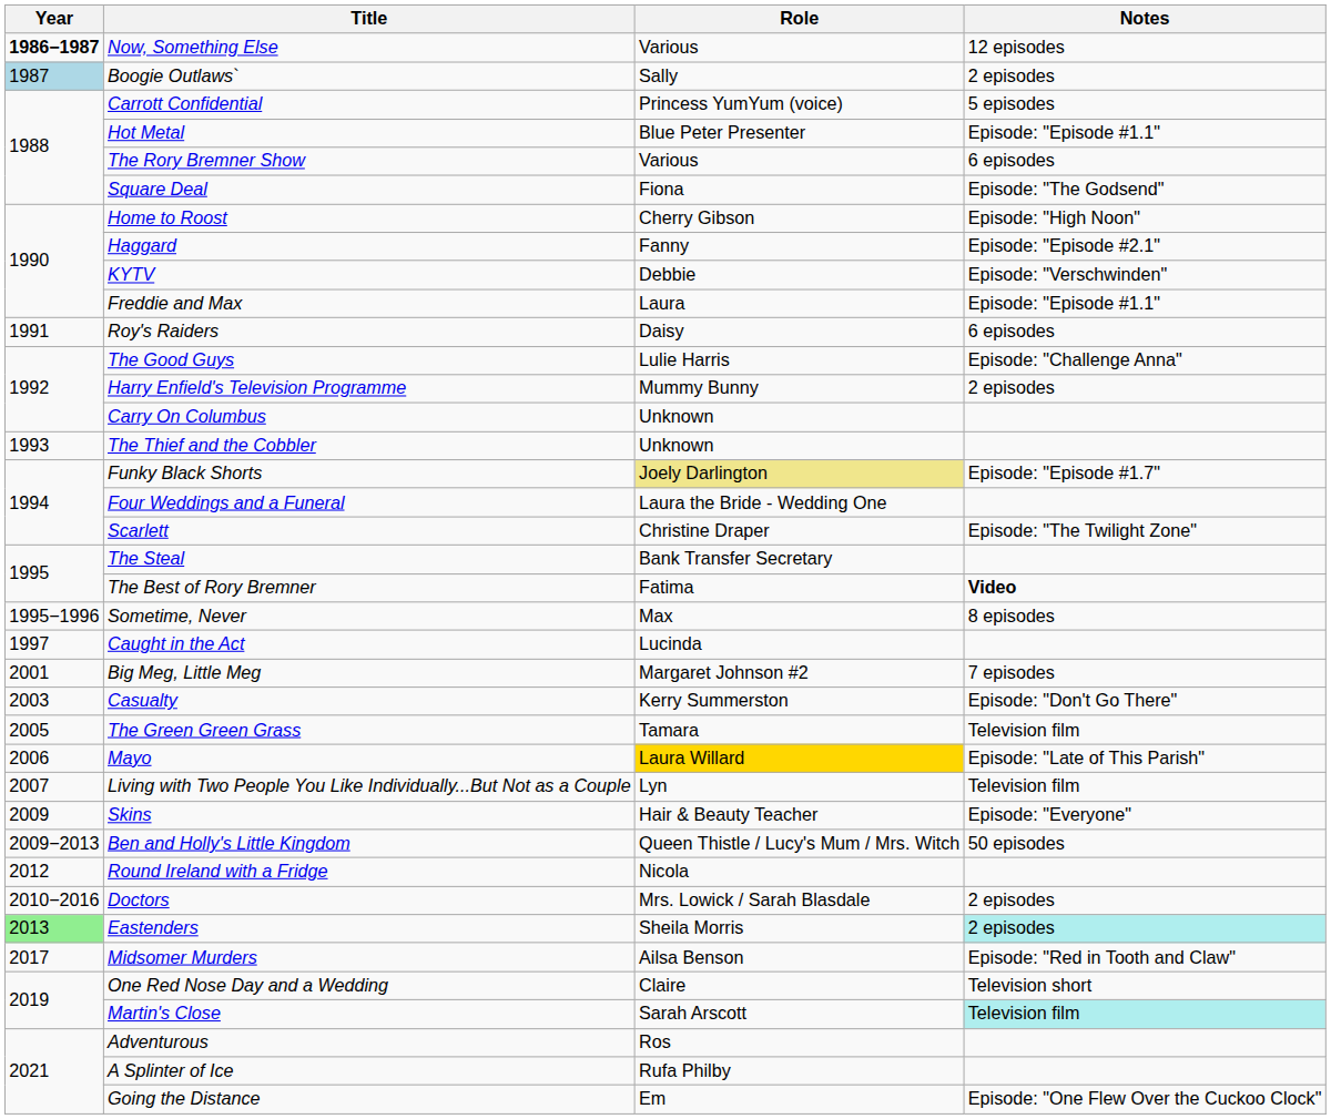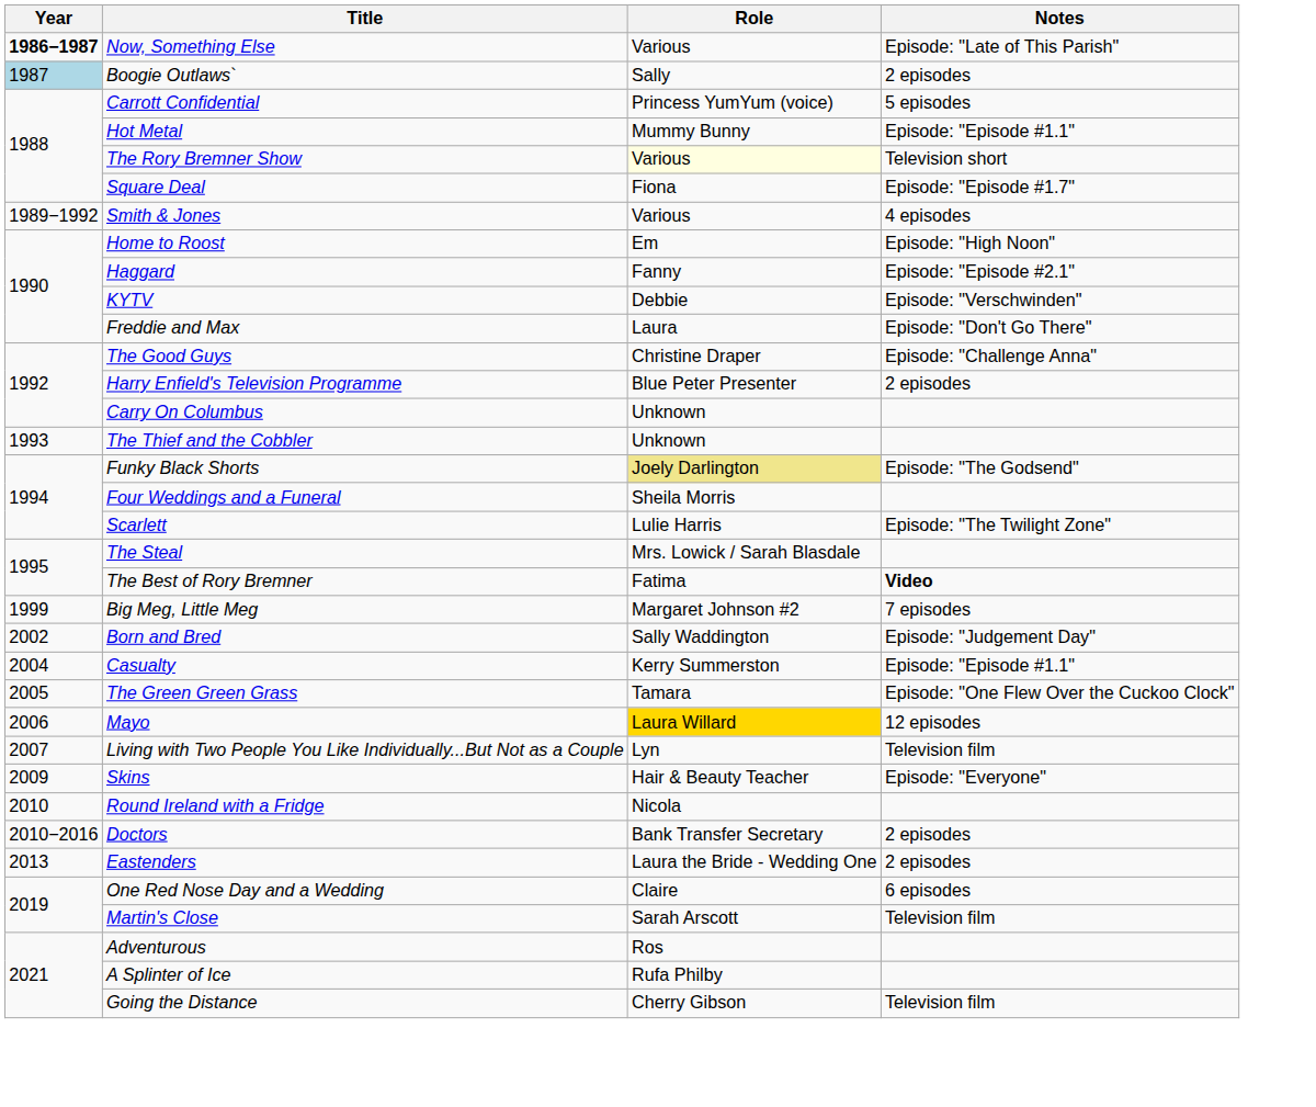Now, Something Else | Notes: 12 episodes -> Episode: "Late of This Parish"
Hot Metal | Role: Blue Peter Presenter -> Mummy Bunny
The Rory Bremner Show | Role: no background -> lightyellow background
The Rory Bremner Show | Notes: 6 episodes -> Television short
Square Deal | Notes: Episode: "The Godsend" -> Episode: "Episode #1.7"
+ row: 1989−1992 | Smith & Jones | Various | 4 episodes
Home to Roost | Role: Cherry Gibson -> Em
Freddie and Max | Notes: Episode: "Episode #1.1" -> Episode: "Don't Go There"
- row: 1991 | Roy's Raiders | Daisy | 6 episodes
The Good Guys | Role: Lulie Harris -> Christine Draper
Harry Enfield's Television Programme | Role: Mummy Bunny -> Blue Peter Presenter
Funky Black Shorts | Notes: Episode: "Episode #1.7" -> Episode: "The Godsend"
Four Weddings and a Funeral | Role: Laura the Bride - Wedding One -> Sheila Morris
Scarlett | Role: Christine Draper -> Lulie Harris
The Steal | Role: Bank Transfer Secretary -> Mrs. Lowick / Sarah Blasdale
- row: 1995−1996 | Sometime, Never | Max | 8 episodes
- row: 1997 | Caught in the Act | Lucinda
Big Meg, Little Meg | Year: 2001 -> 1999
+ row: 2002 | Born and Bred | Sally Waddington | Episode: "Judgement Day"
Casualty | Year: 2003 -> 2004
Casualty | Notes: Episode: "Don't Go There" -> Episode: "Episode #1.1"
The Green Green Grass | Notes: Television film -> Episode: "One Flew Over the Cuckoo Clock"
Mayo | Notes: Episode: "Late of This Parish" -> 12 episodes
- row: 2009−2013 | Ben and Holly's Little Kingdom | Queen Thistle / Lucy's Mum / Mrs. Witch | 50 episodes
Round Ireland with a Fridge | Year: 2012 -> 2010
Doctors | Role: Mrs. Lowick / Sarah Blasdale -> Bank Transfer Secretary
Eastenders | Year: lightgreen background -> no background
Eastenders | Role: Sheila Morris -> Laura the Bride - Wedding One
Eastenders | Notes: paleturquoise background -> no background
- row: 2017 | Midsomer Murders | Ailsa Benson | Episode: "Red in Tooth and Claw"
One Red Nose Day and a Wedding | Notes: Television short -> 6 episodes
Martin's Close | Notes: paleturquoise background -> no background
Going the Distance | Role: Em -> Cherry Gibson
Going the Distance | Notes: Episode: "One Flew Over the Cuckoo Clock" -> Television film
